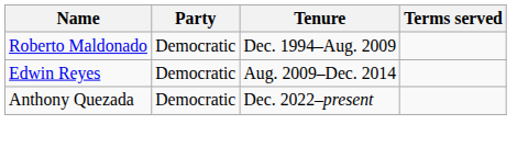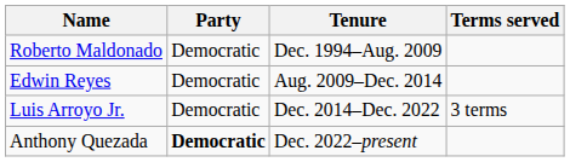+ row: Luis Arroyo Jr. | Democratic | Dec. 2014–Dec. 2022 | 3 terms
Anthony Quezada | Party: normal -> bold
